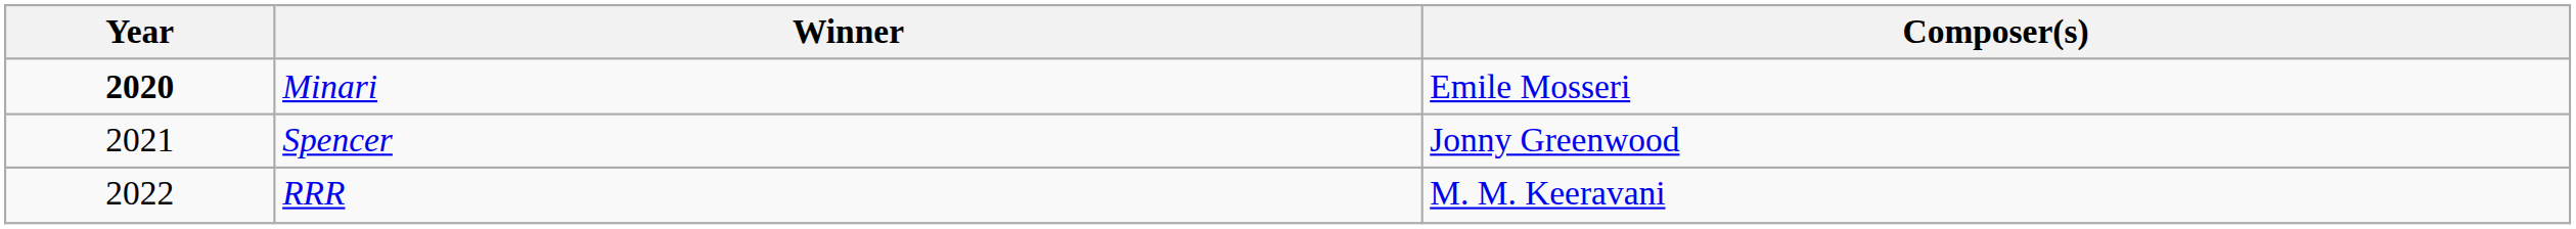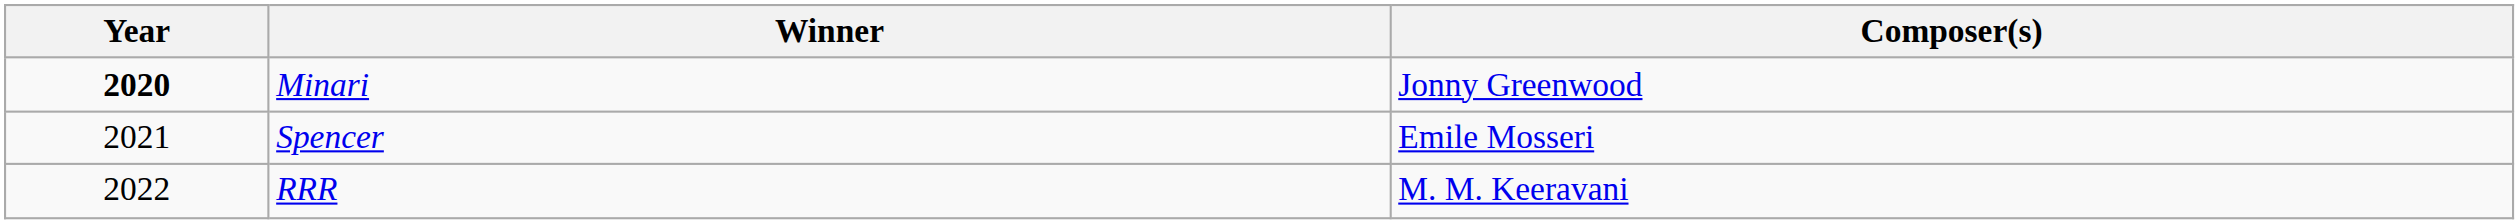Minari | Composer(s): Emile Mosseri -> Jonny Greenwood
Spencer | Composer(s): Jonny Greenwood -> Emile Mosseri
